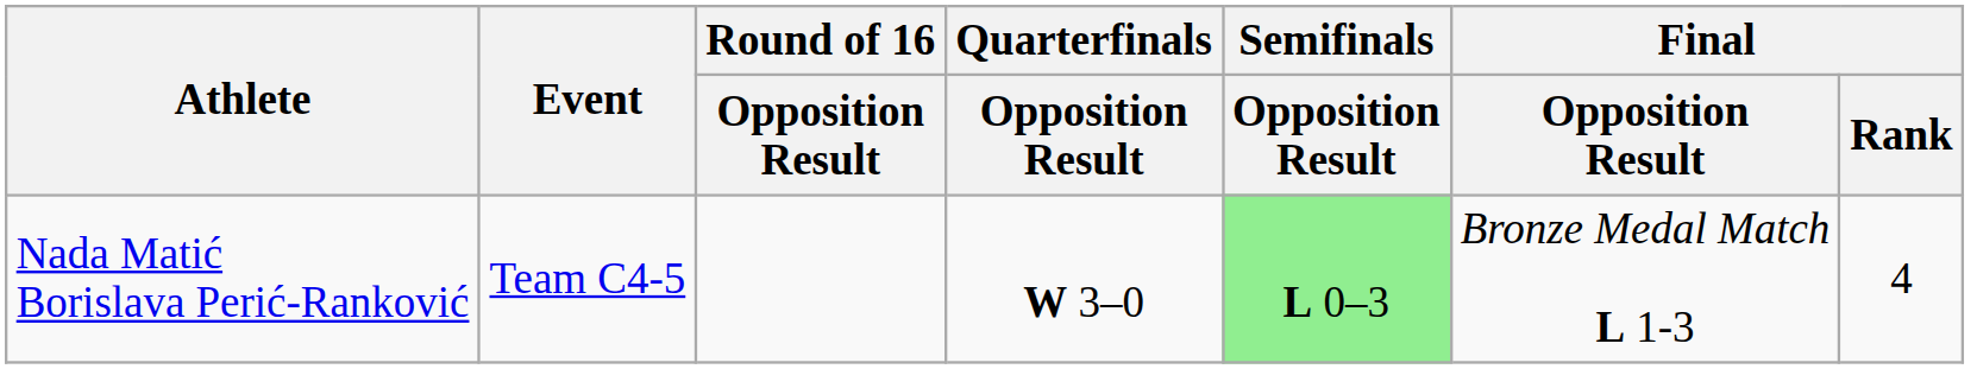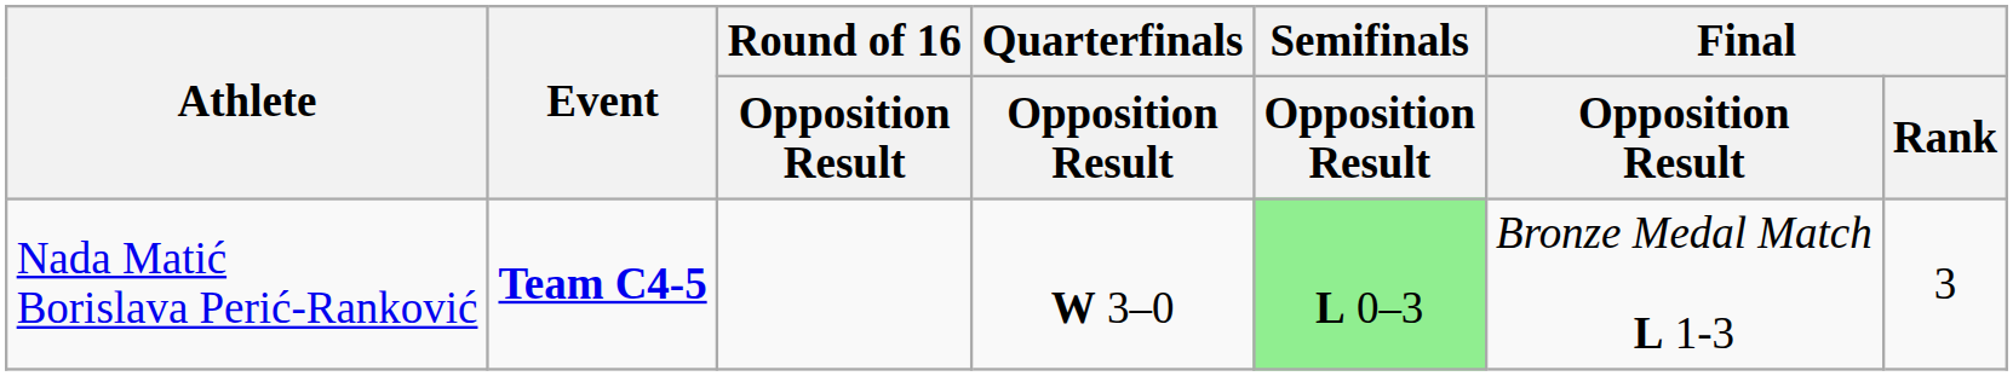Nada Matić Borislava Perić-Ranković | Event: normal -> bold
Nada Matić Borislava Perić-Ranković | Final / Rank: 4 -> 3
